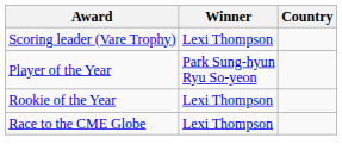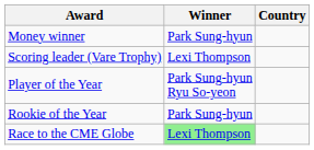+ row: Money winner | Park Sung-hyun
Rookie of the Year | Winner: Lexi Thompson -> Park Sung-hyun
Race to the CME Globe | Winner: no background -> lightgreen background
